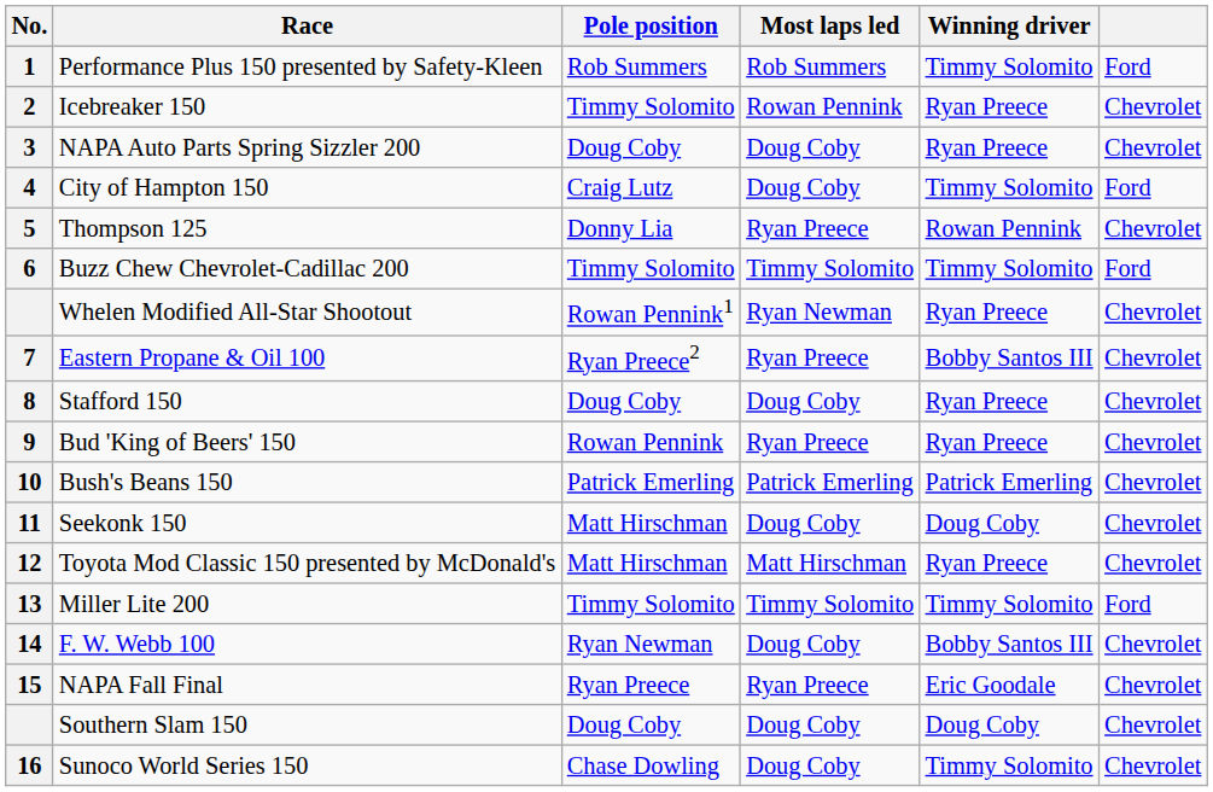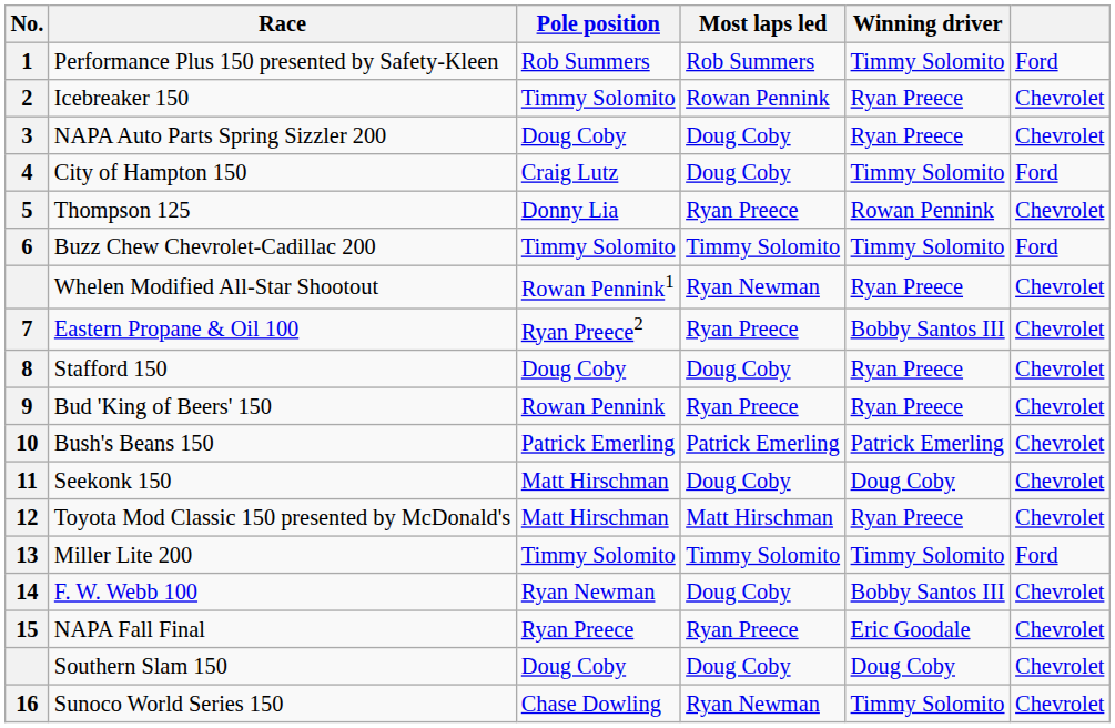Sunoco World Series 150 | Most laps led: Doug Coby -> Ryan Newman
